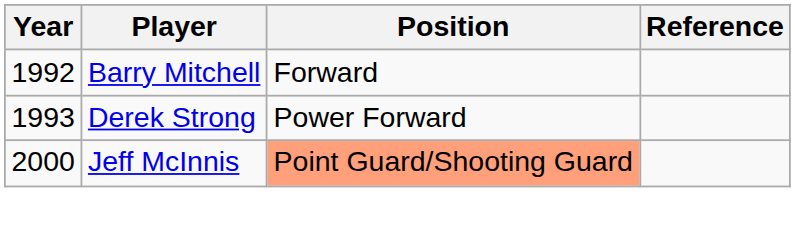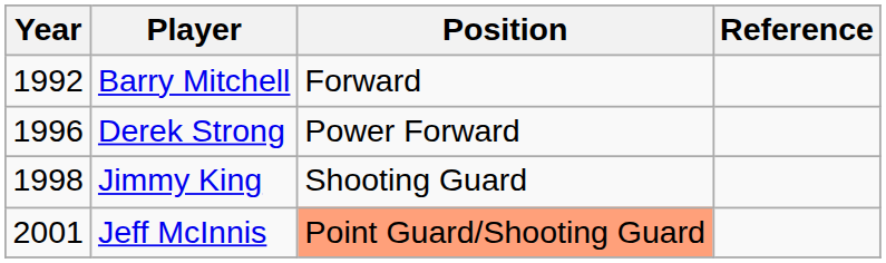Derek Strong | Year: 1993 -> 1996
+ row: 1998 | Jimmy King | Shooting Guard
Jeff McInnis | Year: 2000 -> 2001
